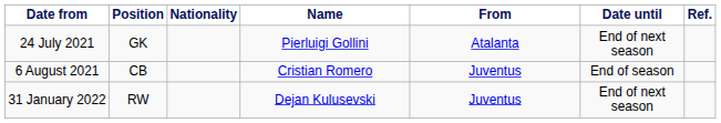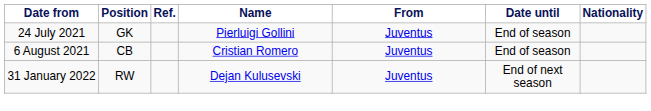columns swapped: Nationality <-> Ref.
24 July 2021 | From: Atalanta -> Juventus
24 July 2021 | Date until: End of next season -> End of season
